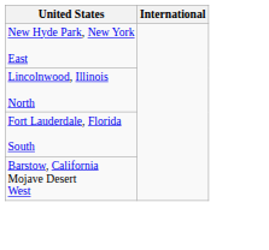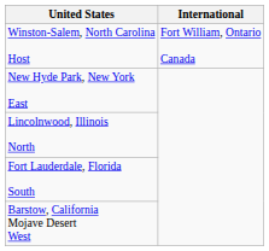+ row: Winston-Salem, North Carolina Host | Fort William, Ontario Canada
